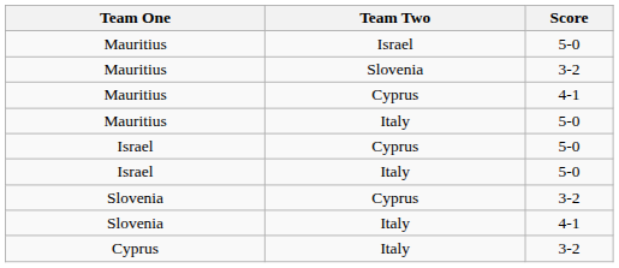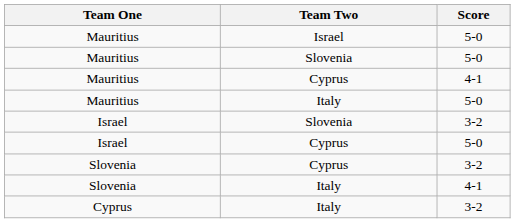Mauritius / Slovenia | Score: 3-2 -> 5-0
+ row: Israel | Slovenia | 3-2
- row: Israel | Italy | 5-0
